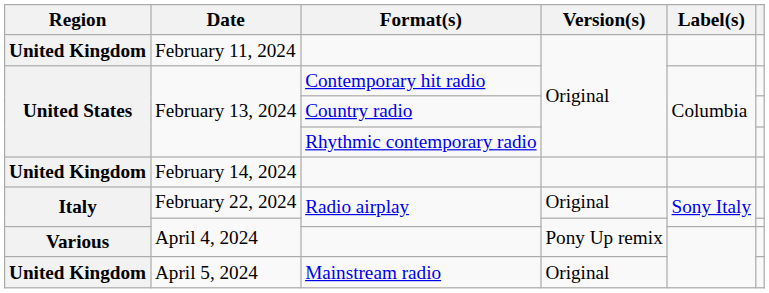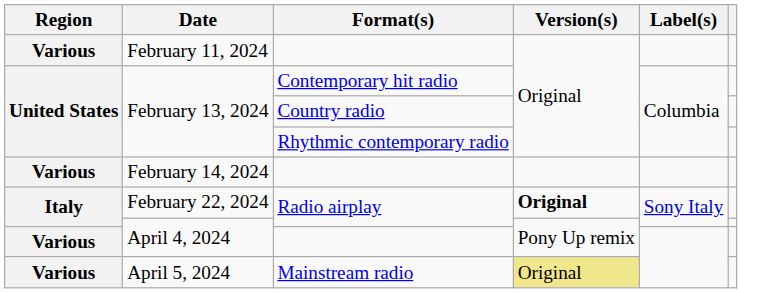February 11, 2024 | Region: United Kingdom -> Various
February 14, 2024 | Region: United Kingdom -> Various
February 22, 2024 | Version(s): normal -> bold
April 5, 2024 | Region: United Kingdom -> Various
April 5, 2024 | Version(s): no background -> khaki background
